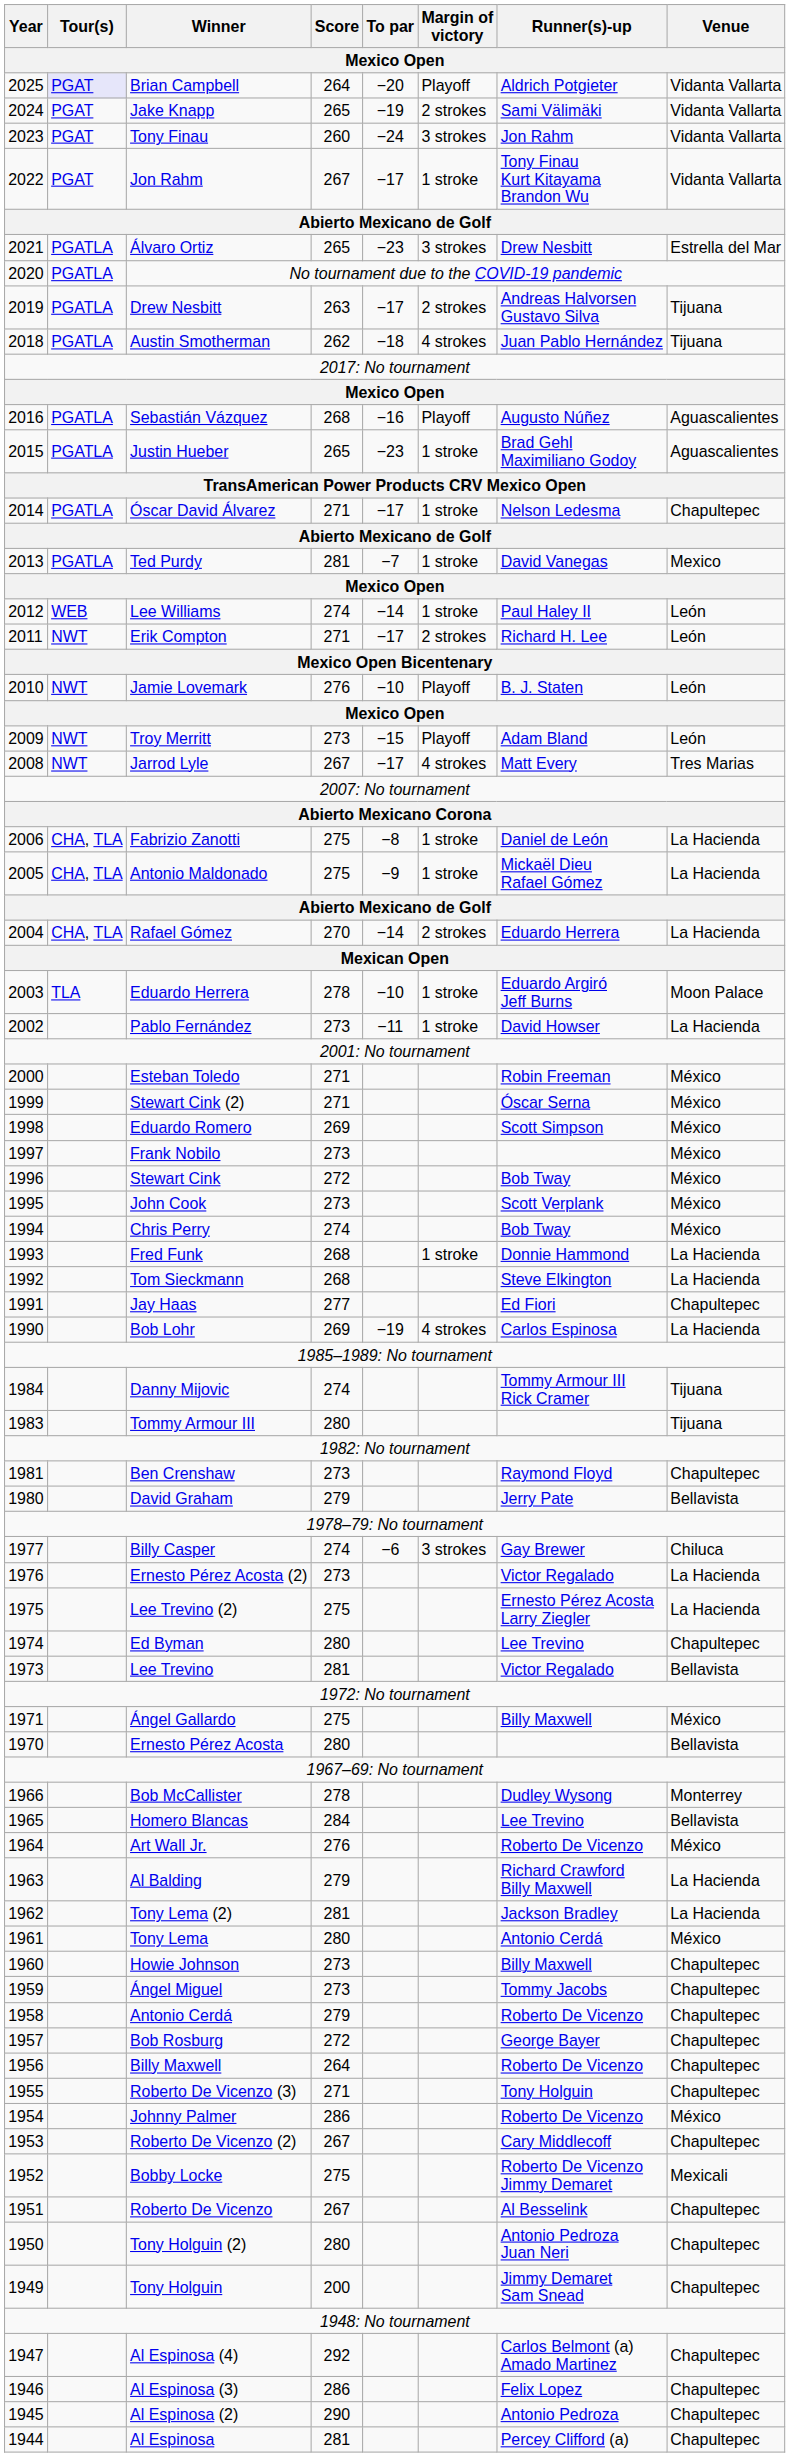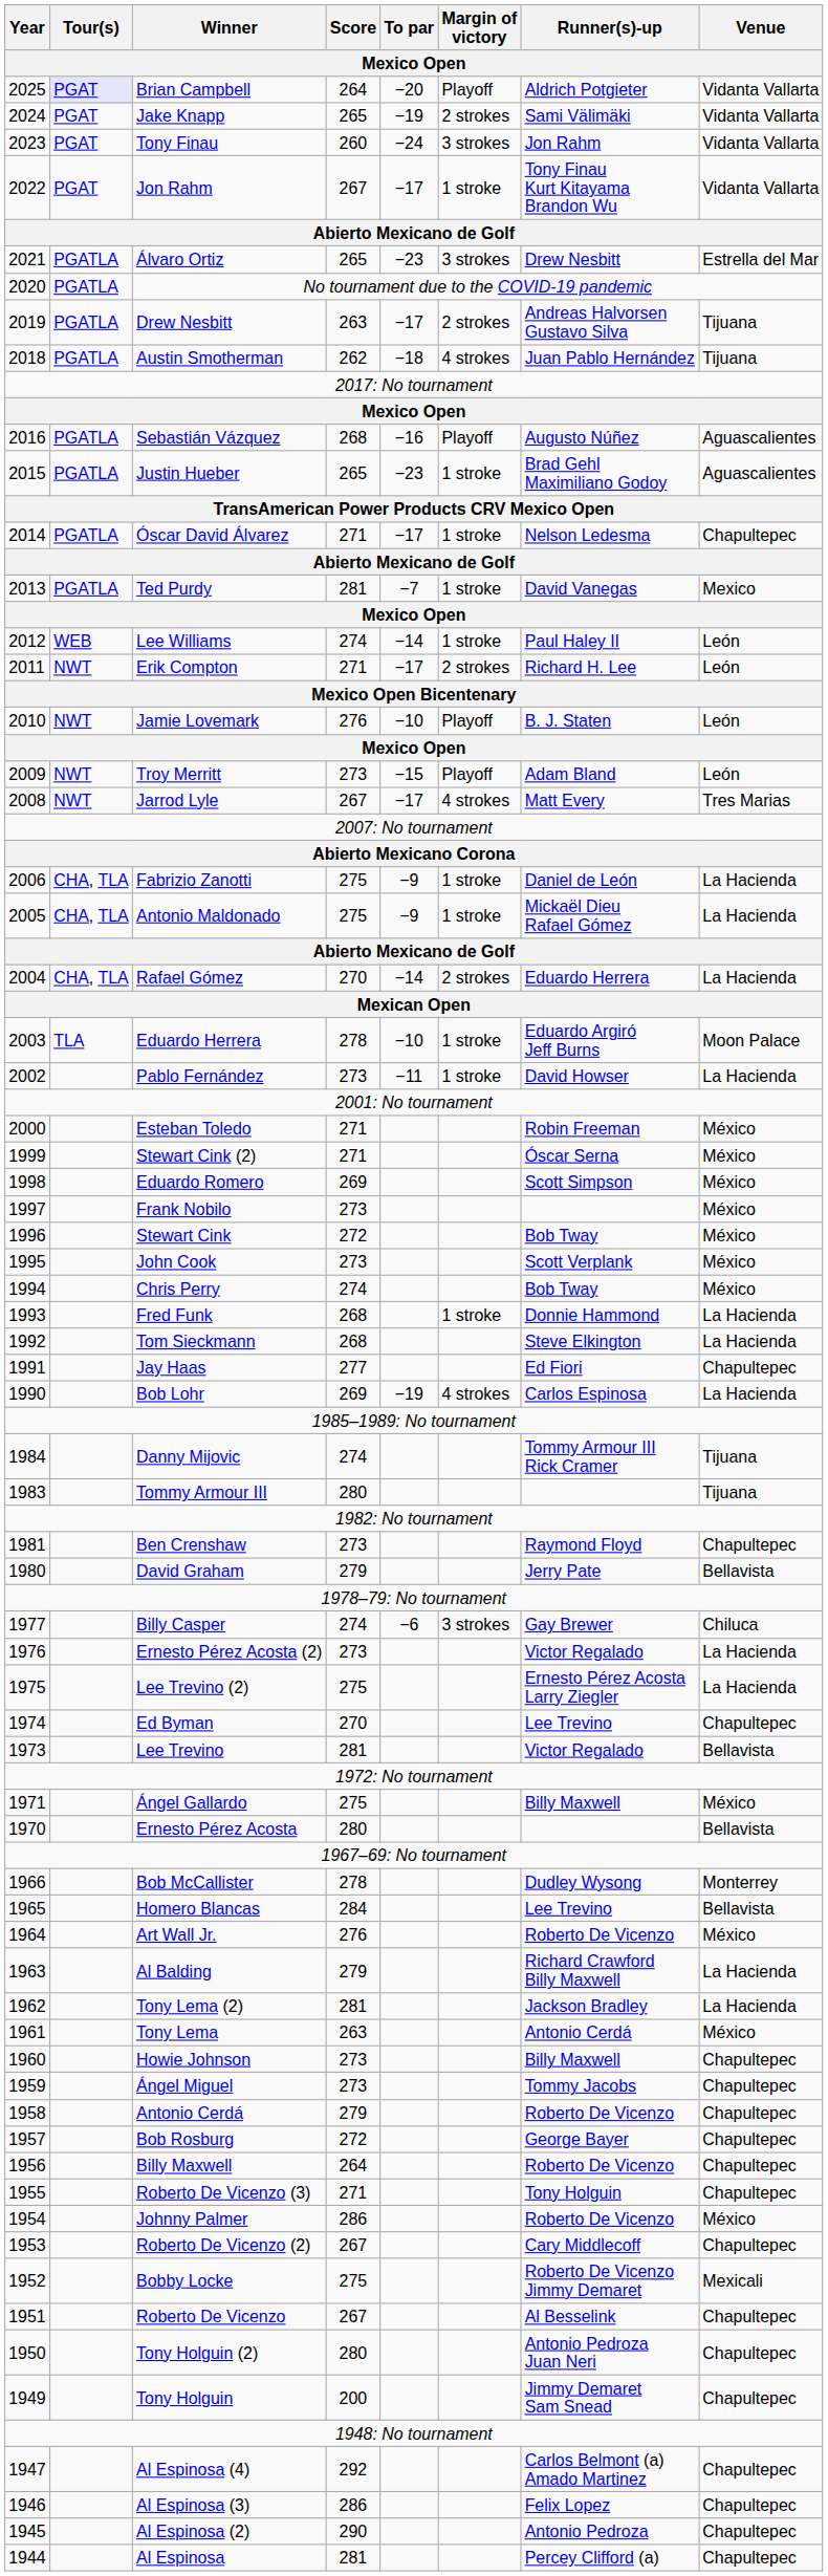Fabrizio Zanotti | To par: −8 -> −9
Ed Byman | Score: 280 -> 270
Tony Lema | Score: 280 -> 263
